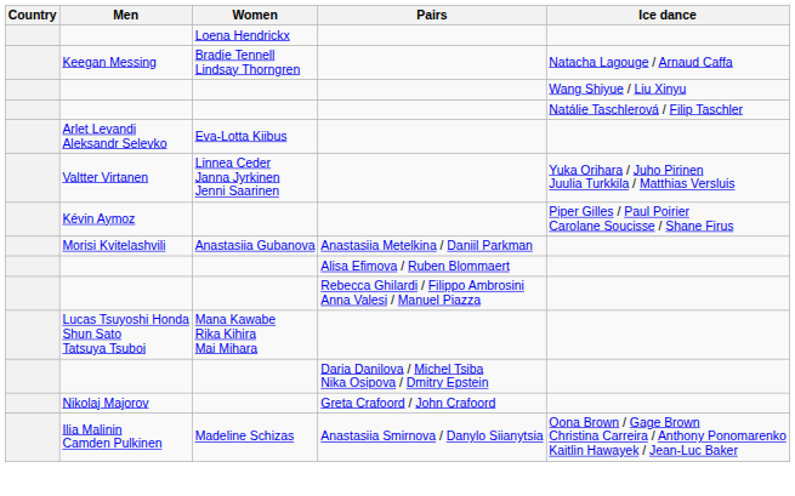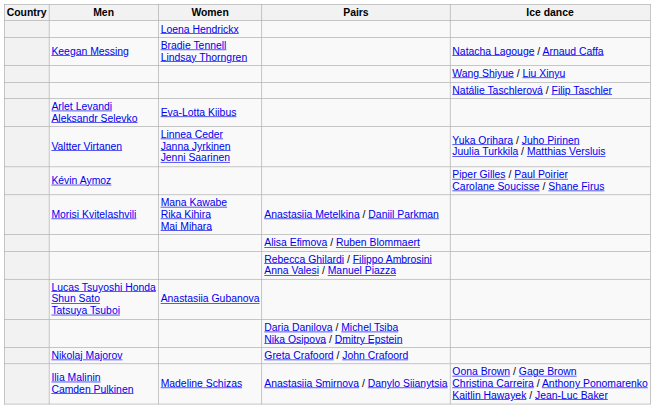Morisi Kvitelashvili | Women: Anastasiia Gubanova -> Mana Kawabe Rika Kihira Mai Mihara
Lucas Tsuyoshi Honda Shun Sato Tatsuya Tsuboi | Women: Mana Kawabe Rika Kihira Mai Mihara -> Anastasiia Gubanova
